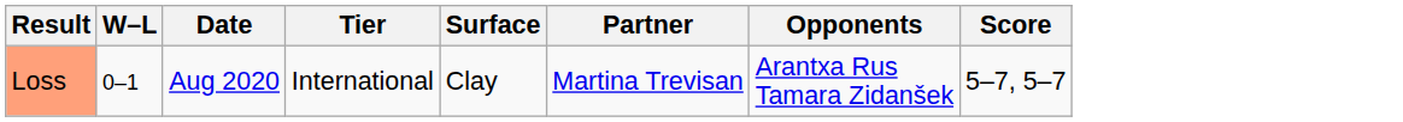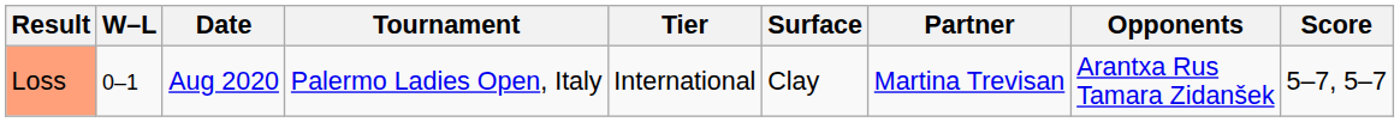+ column: Tournament | Palermo Ladies Open, Italy
